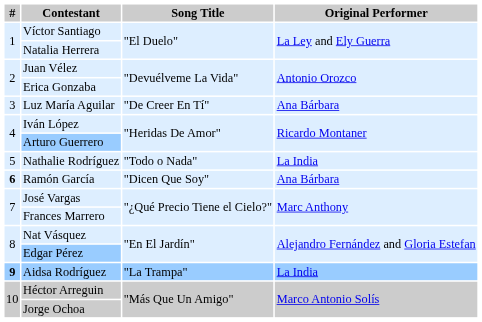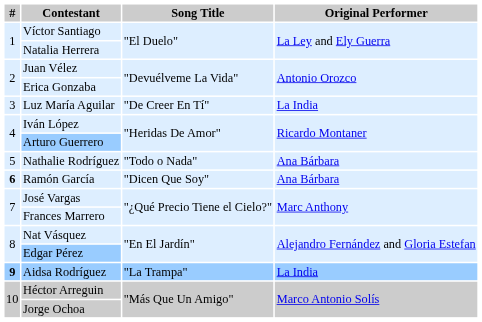Luz María Aguilar | Original Performer: Ana Bárbara -> La India
Nathalie Rodríguez | Original Performer: La India -> Ana Bárbara
